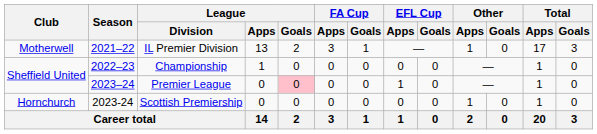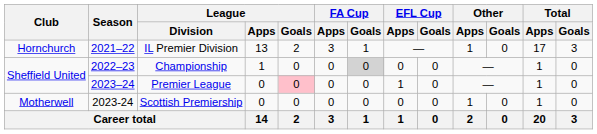IL Premier Division | Club: Motherwell -> Hornchurch
Championship | FA Cup / Goals: no background -> lightgrey background
Scottish Premiership | Club: Hornchurch -> Motherwell
